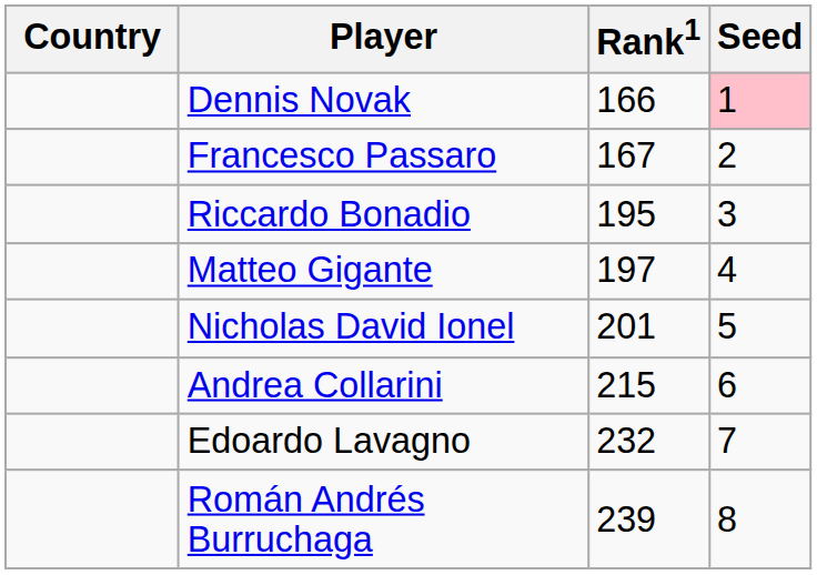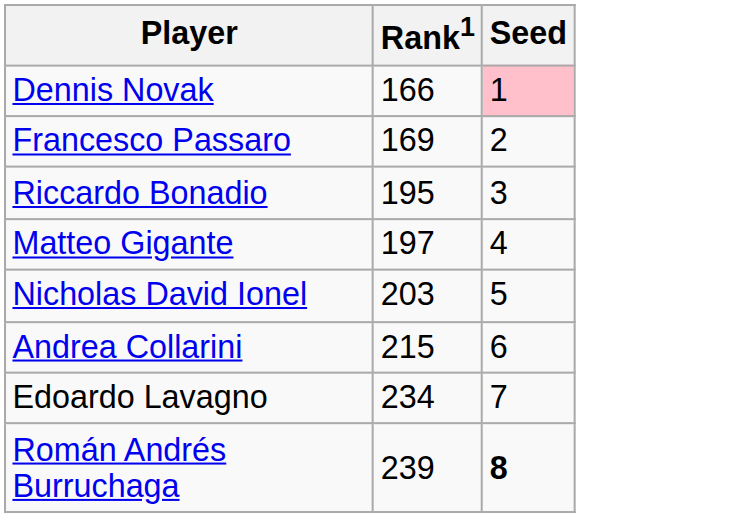- column: Country
Francesco Passaro | Rank1: 167 -> 169
Nicholas David Ionel | Rank1: 201 -> 203
Edoardo Lavagno | Rank1: 232 -> 234
Román Andrés Burruchaga | Seed: normal -> bold
